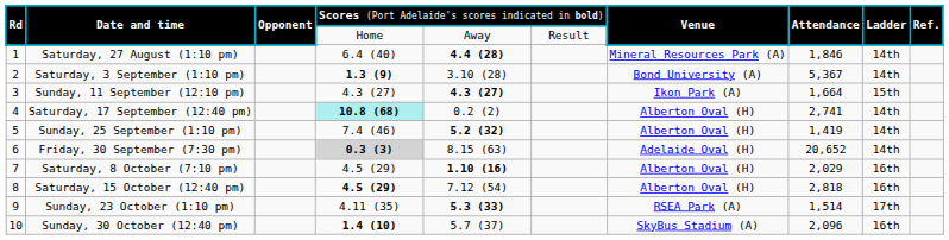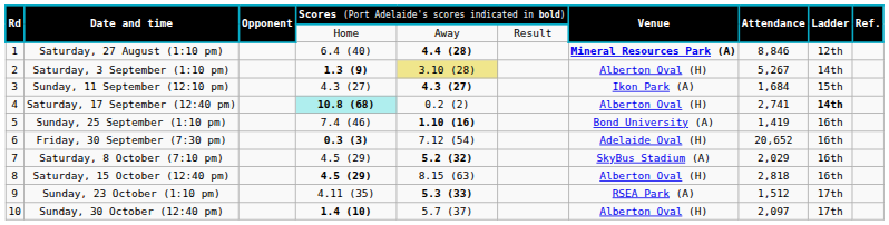Saturday, 27 August (1:10 pm) | column 7: normal -> bold
Saturday, 27 August (1:10 pm) | column 8: 1,846 -> 8,846
Saturday, 27 August (1:10 pm) | column 9: 14th -> 12th
Saturday, 3 September (1:10 pm) | column 5: no background -> khaki background
Saturday, 3 September (1:10 pm) | column 7: Bond University (A) -> Alberton Oval (H)
Saturday, 3 September (1:10 pm) | column 8: 5,367 -> 5,267
Sunday, 11 September (12:10 pm) | column 8: 1,664 -> 1,684
Saturday, 17 September (12:40 pm) | column 9: normal -> bold
Sunday, 25 September (1:10 pm) | column 5: 5.2 (32) -> 1.10 (16)
Sunday, 25 September (1:10 pm) | column 7: Alberton Oval (H) -> Bond University (A)
Sunday, 25 September (1:10 pm) | column 9: 14th -> 16th
Friday, 30 September (7:30 pm) | column 4: lightgrey background -> no background
Friday, 30 September (7:30 pm) | column 5: 8.15 (63) -> 7.12 (54)
Friday, 30 September (7:30 pm) | column 9: 14th -> 16th
Saturday, 8 October (7:10 pm) | column 5: 1.10 (16) -> 5.2 (32)
Saturday, 8 October (7:10 pm) | column 7: Alberton Oval (H) -> SkyBus Stadium (A)
Saturday, 15 October (12:40 pm) | column 5: 7.12 (54) -> 8.15 (63)
Sunday, 23 October (1:10 pm) | column 8: 1,514 -> 1,512
Sunday, 30 October (12:40 pm) | column 7: SkyBus Stadium (A) -> Alberton Oval (H)
Sunday, 30 October (12:40 pm) | column 8: 2,096 -> 2,097
Sunday, 30 October (12:40 pm) | column 9: 16th -> 17th
